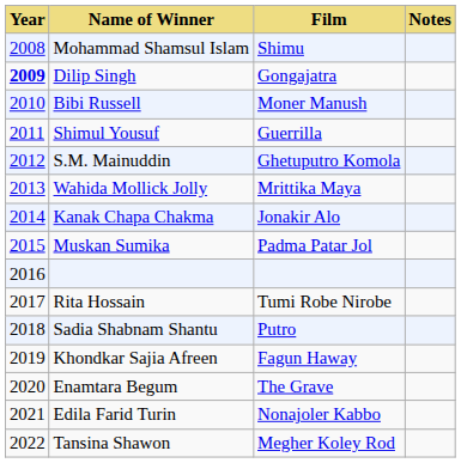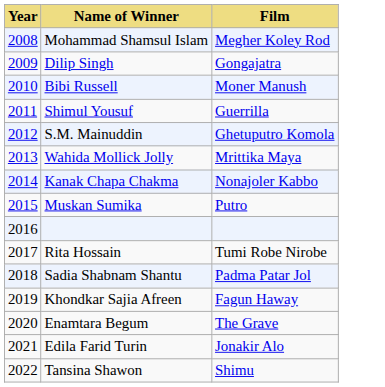- column: Notes
Mohammad Shamsul Islam | Film: Shimu -> Megher Koley Rod
Dilip Singh | Year: bold -> normal
Kanak Chapa Chakma | Film: Jonakir Alo -> Nonajoler Kabbo
Muskan Sumika | Film: Padma Patar Jol -> Putro
Sadia Shabnam Shantu | Film: Putro -> Padma Patar Jol
Edila Farid Turin | Film: Nonajoler Kabbo -> Jonakir Alo
Tansina Shawon | Film: Megher Koley Rod -> Shimu
